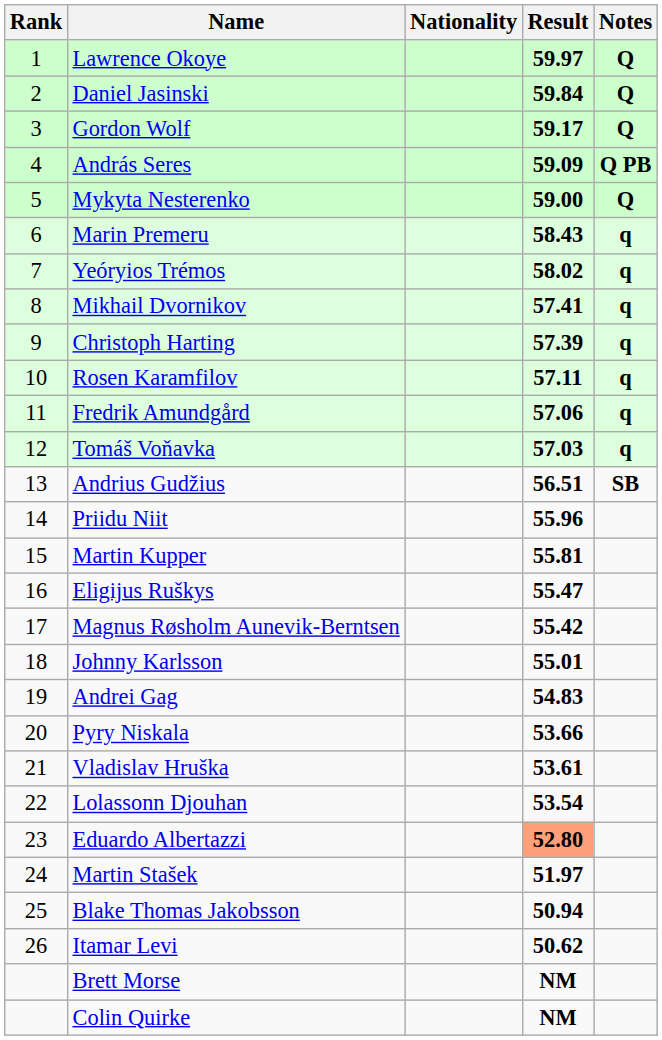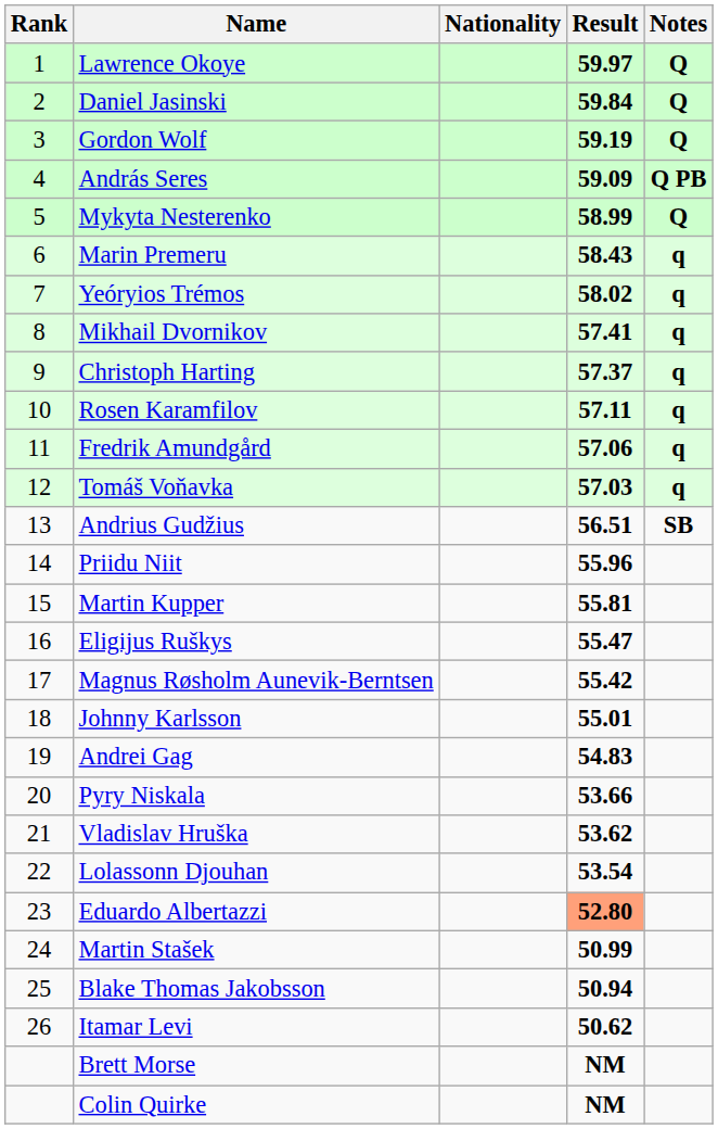Gordon Wolf | Result: 59.17 -> 59.19
Mykyta Nesterenko | Result: 59.00 -> 58.99
Christoph Harting | Result: 57.39 -> 57.37
Vladislav Hruška | Result: 53.61 -> 53.62
Martin Stašek | Result: 51.97 -> 50.99
